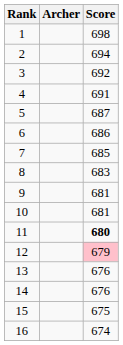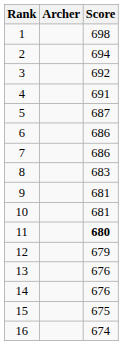7 | Score: 685 -> 686
12 | Score: pink background -> no background
